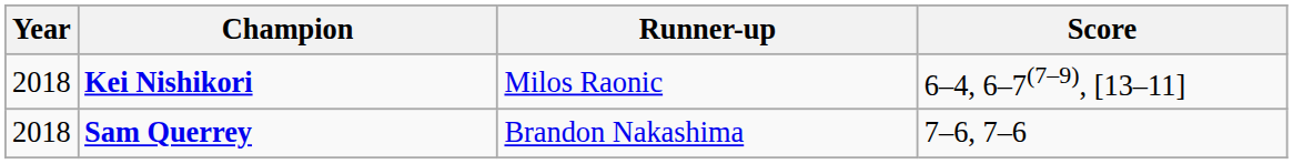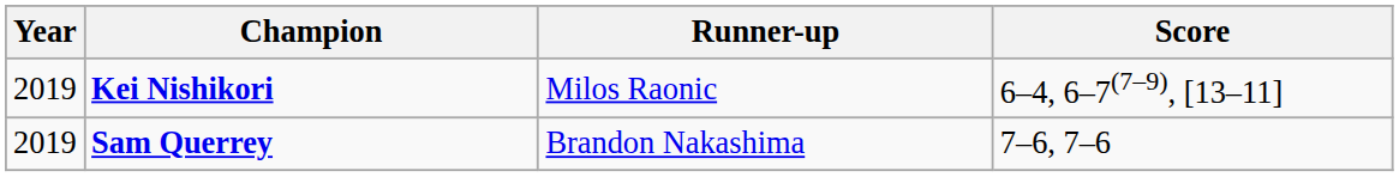Kei Nishikori | Year: 2018 -> 2019
Sam Querrey | Year: 2018 -> 2019
